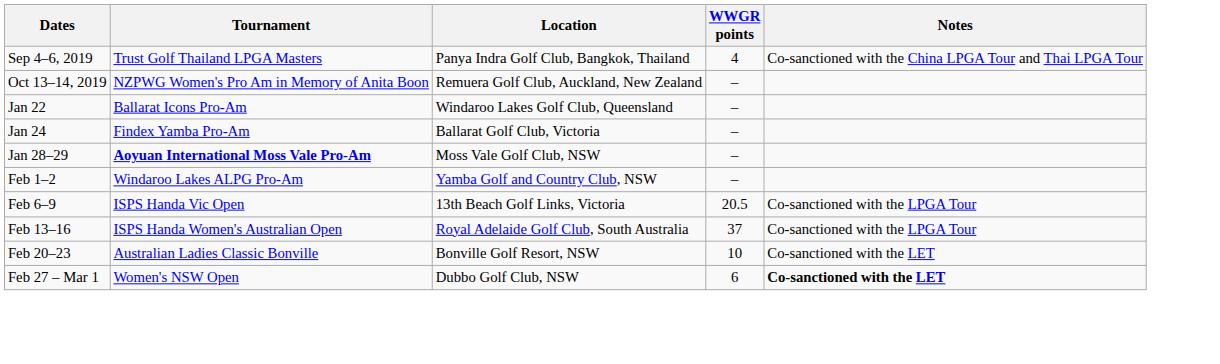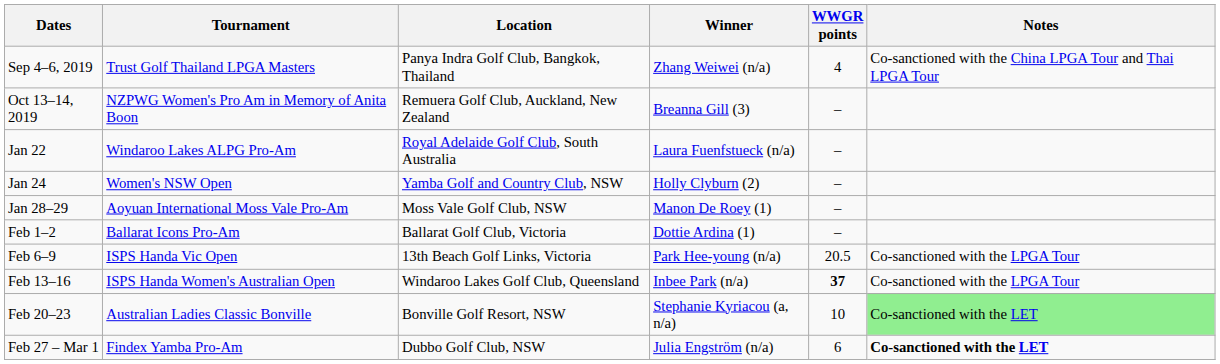+ column: Winner | Zhang Weiwei (n/a) | Breanna Gill (3) | Laura Fuenfstueck (n/a) | Holly Clyburn (2) | Manon De Roey (1) | Dottie Ardina (1) | Park Hee-young (n/a) | Inbee Park (n/a) | Stephanie Kyriacou (a, n/a) | Julia Engström (n/a)
Jan 22 | Tournament: Ballarat Icons Pro-Am -> Windaroo Lakes ALPG Pro-Am
Jan 22 | Location: Windaroo Lakes Golf Club, Queensland -> Royal Adelaide Golf Club, South Australia
Jan 24 | Tournament: Findex Yamba Pro-Am -> Women's NSW Open
Jan 24 | Location: Ballarat Golf Club, Victoria -> Yamba Golf and Country Club, NSW
Jan 28–29 | Tournament: bold -> normal
Feb 1–2 | Tournament: Windaroo Lakes ALPG Pro-Am -> Ballarat Icons Pro-Am
Feb 1–2 | Location: Yamba Golf and Country Club, NSW -> Ballarat Golf Club, Victoria
Feb 13–16 | Location: Royal Adelaide Golf Club, South Australia -> Windaroo Lakes Golf Club, Queensland
Feb 13–16 | WWGR points: normal -> bold
Feb 20–23 | Notes: no background -> lightgreen background
Feb 27 – Mar 1 | Tournament: Women's NSW Open -> Findex Yamba Pro-Am
